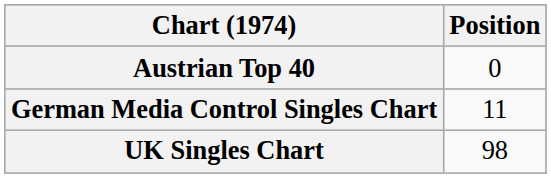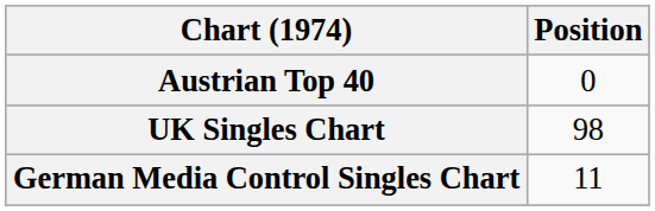rows swapped: German Media Control Singles Chart <-> UK Singles Chart
